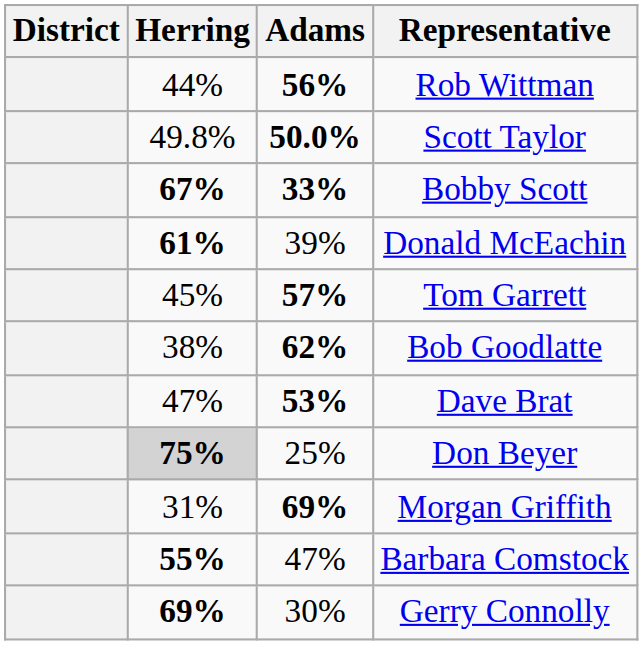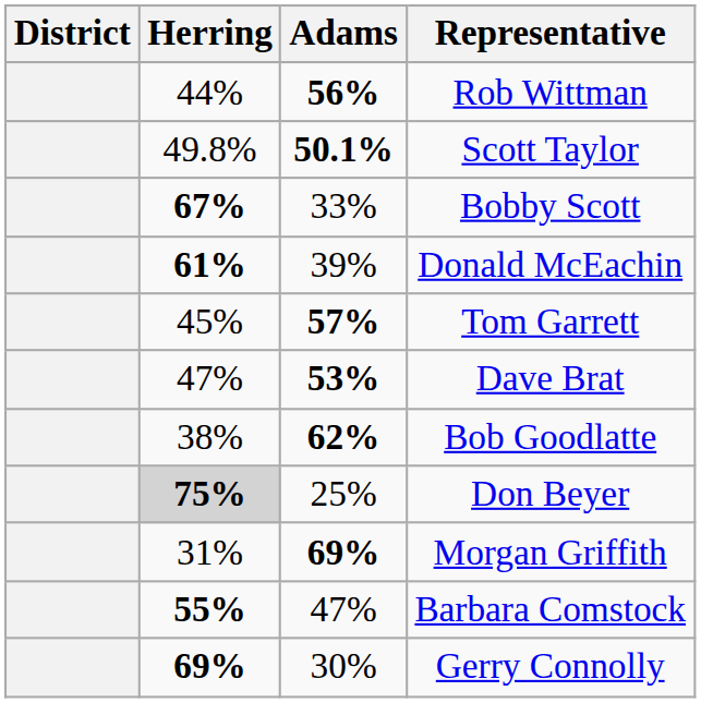Scott Taylor | Adams: 50.0% -> 50.1%
Bobby Scott | Adams: bold -> normal
rows swapped: Bob Goodlatte <-> Dave Brat
